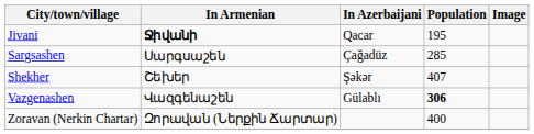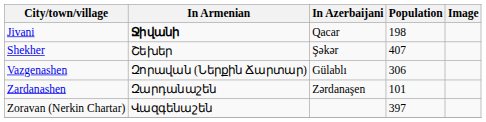Jivani | Population: 195 -> 198
- row: Sargsashen | Սարգսաշեն | Çağadüz | 285
Vazgenashen | In Armenian: Վազգենաշեն -> Զորավան (Ներքին Ճարտար)
Vazgenashen | Population: bold -> normal
+ row: Zardanashen | Զարդանաշեն | Zərdanaşen | 101
Zoravan (Nerkin Chartar) | In Armenian: Զորավան (Ներքին Ճարտար) -> Վազգենաշեն
Zoravan (Nerkin Chartar) | Population: 400 -> 397
